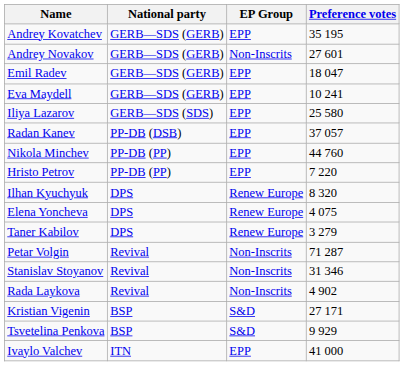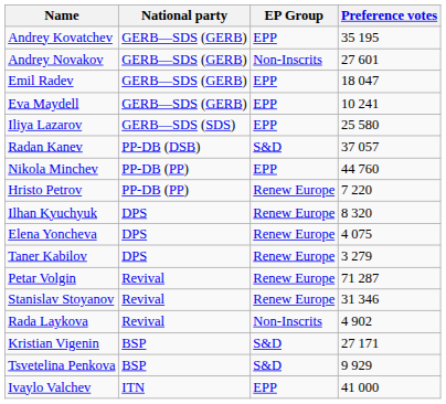Radan Kanev | EP Group: EPP -> S&D
Hristo Petrov | EP Group: EPP -> Renew Europe
Petar Volgin | EP Group: Non-Inscrits -> Renew Europe
Stanislav Stoyanov | EP Group: Non-Inscrits -> Renew Europe
